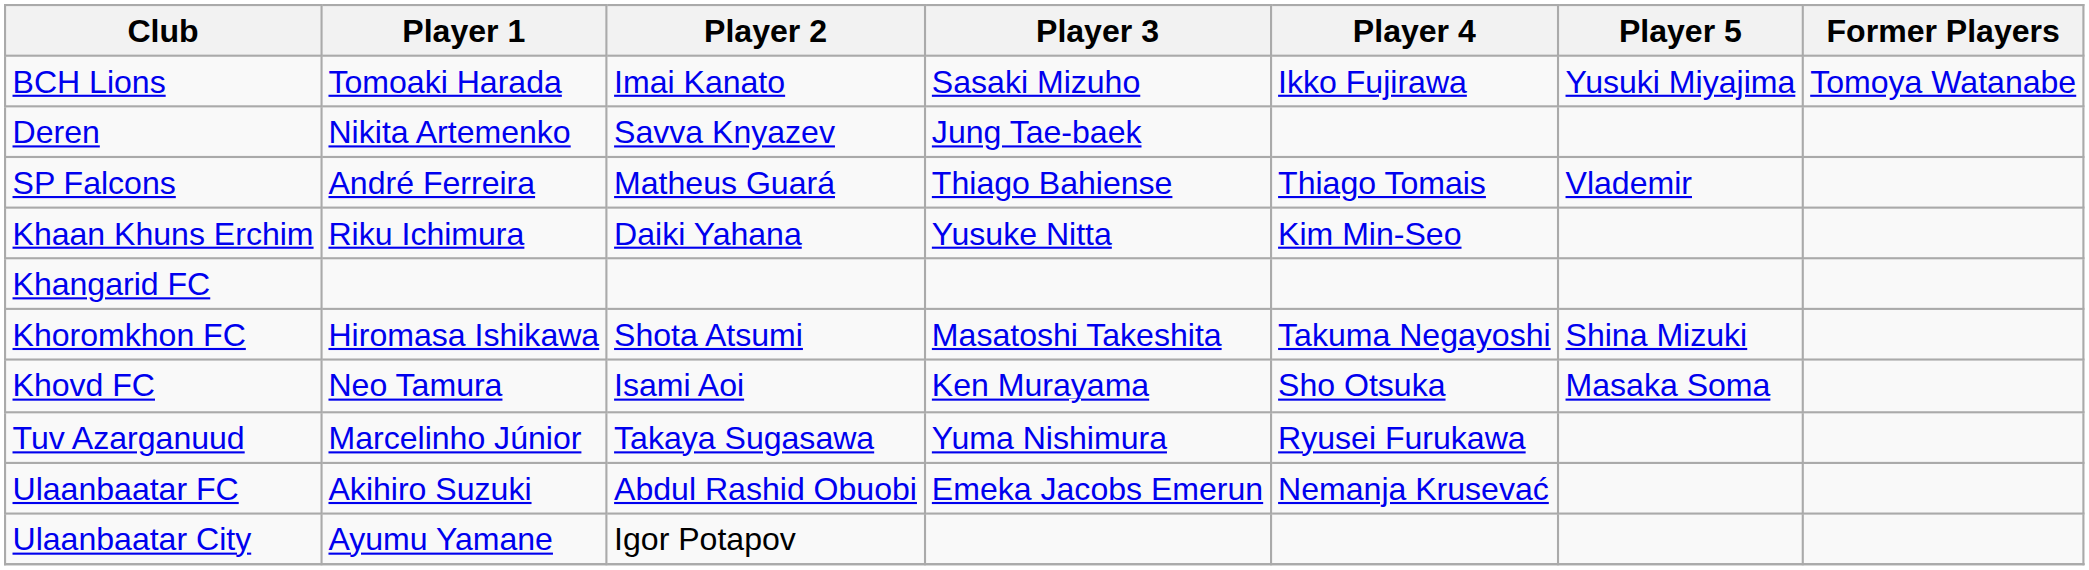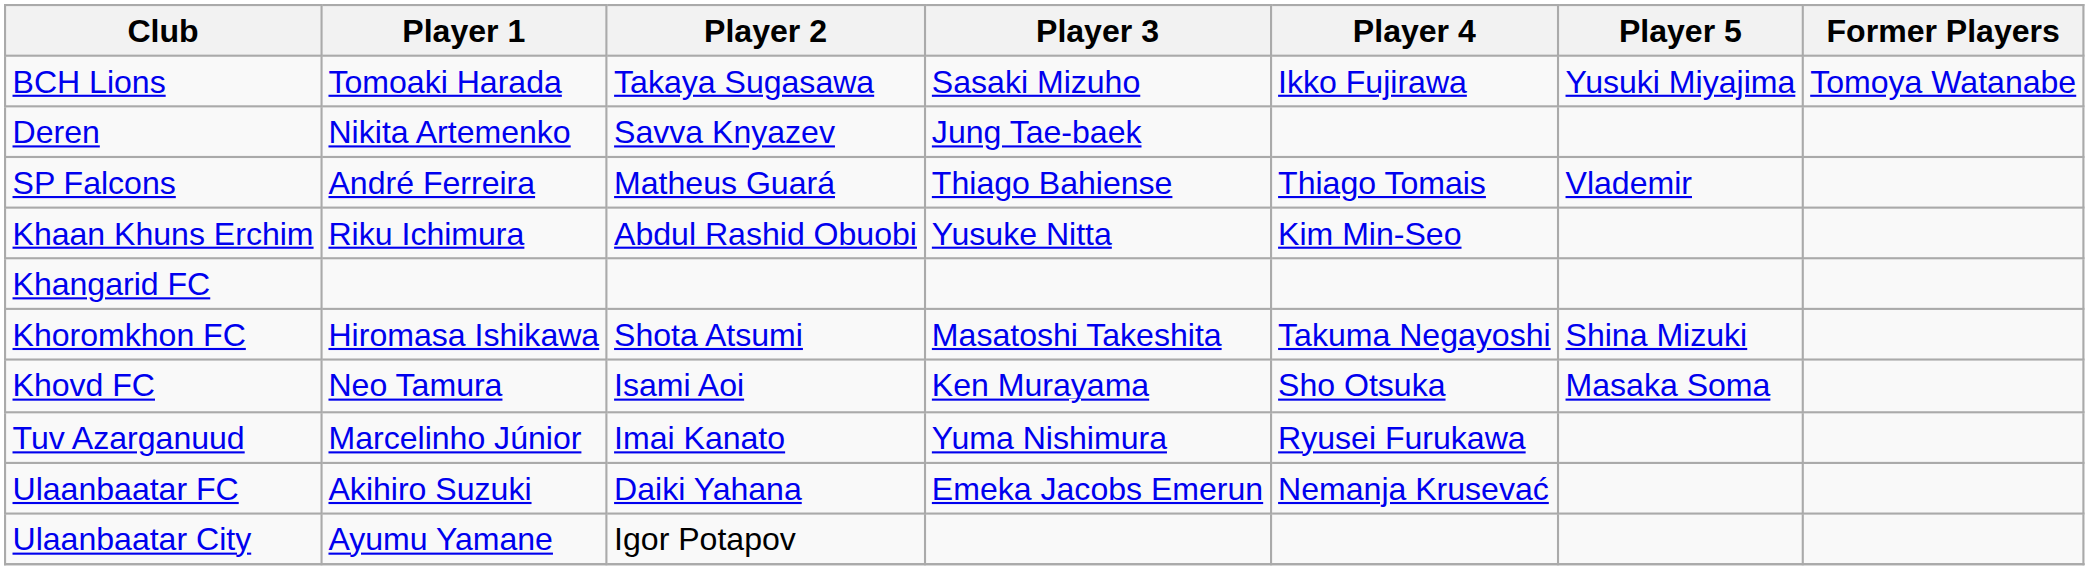BCH Lions | Player 2: Imai Kanato -> Takaya Sugasawa
Khaan Khuns Erchim | Player 2: Daiki Yahana -> Abdul Rashid Obuobi
Tuv Azarganuud | Player 2: Takaya Sugasawa -> Imai Kanato
Ulaanbaatar FC | Player 2: Abdul Rashid Obuobi -> Daiki Yahana
